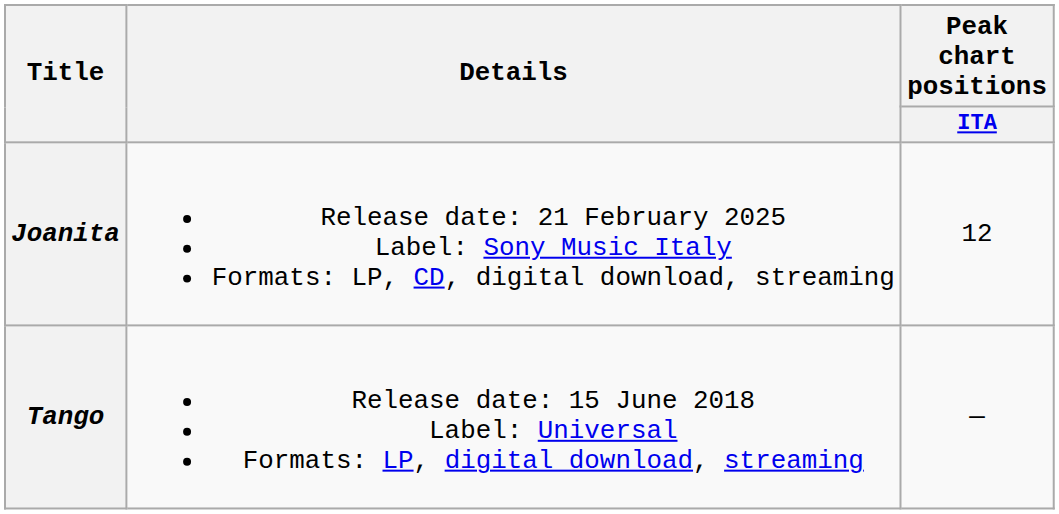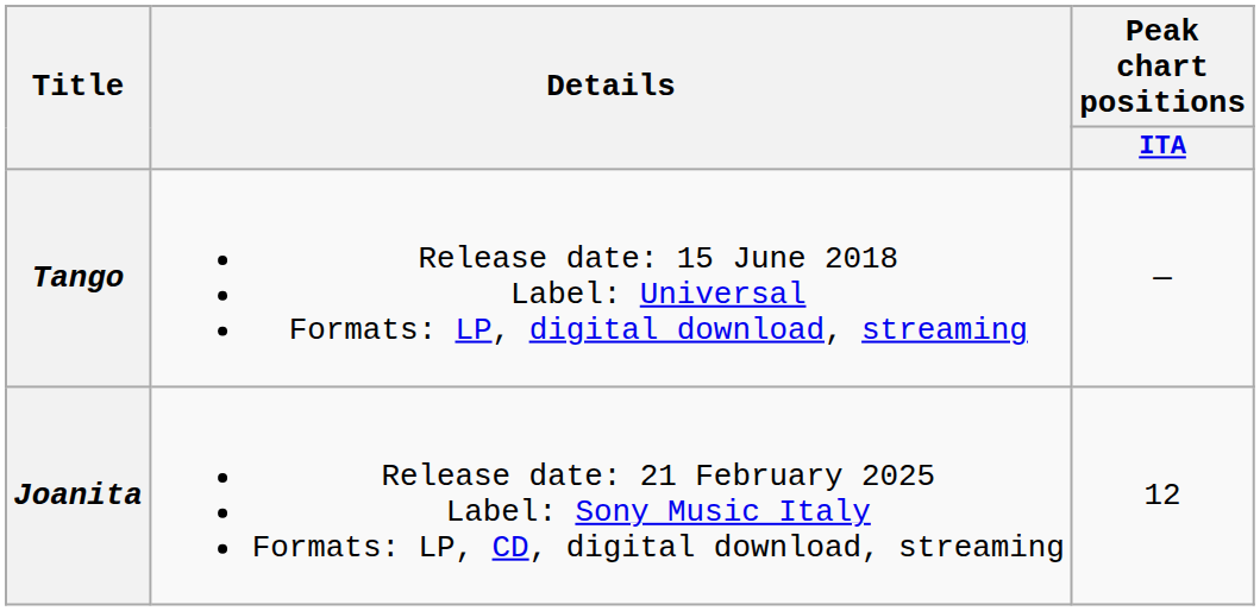rows swapped: Tango <-> Joanita
